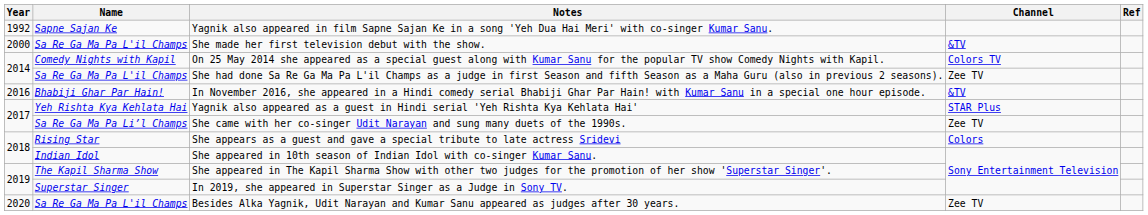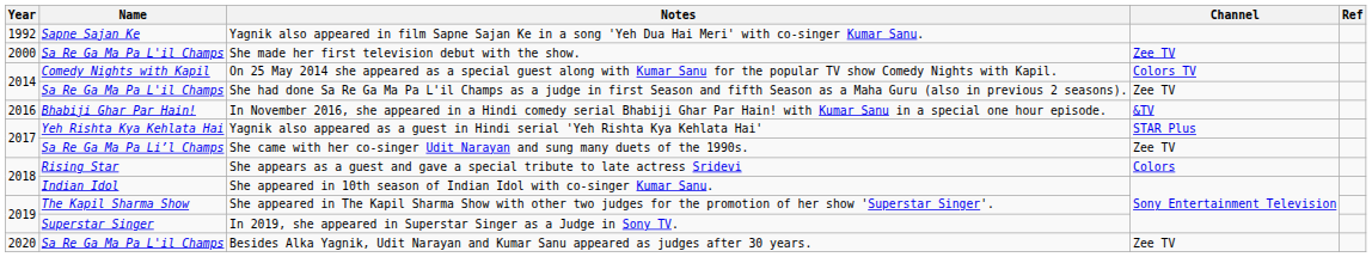She made her first television debut with the show. | Channel: &TV -> Zee TV
